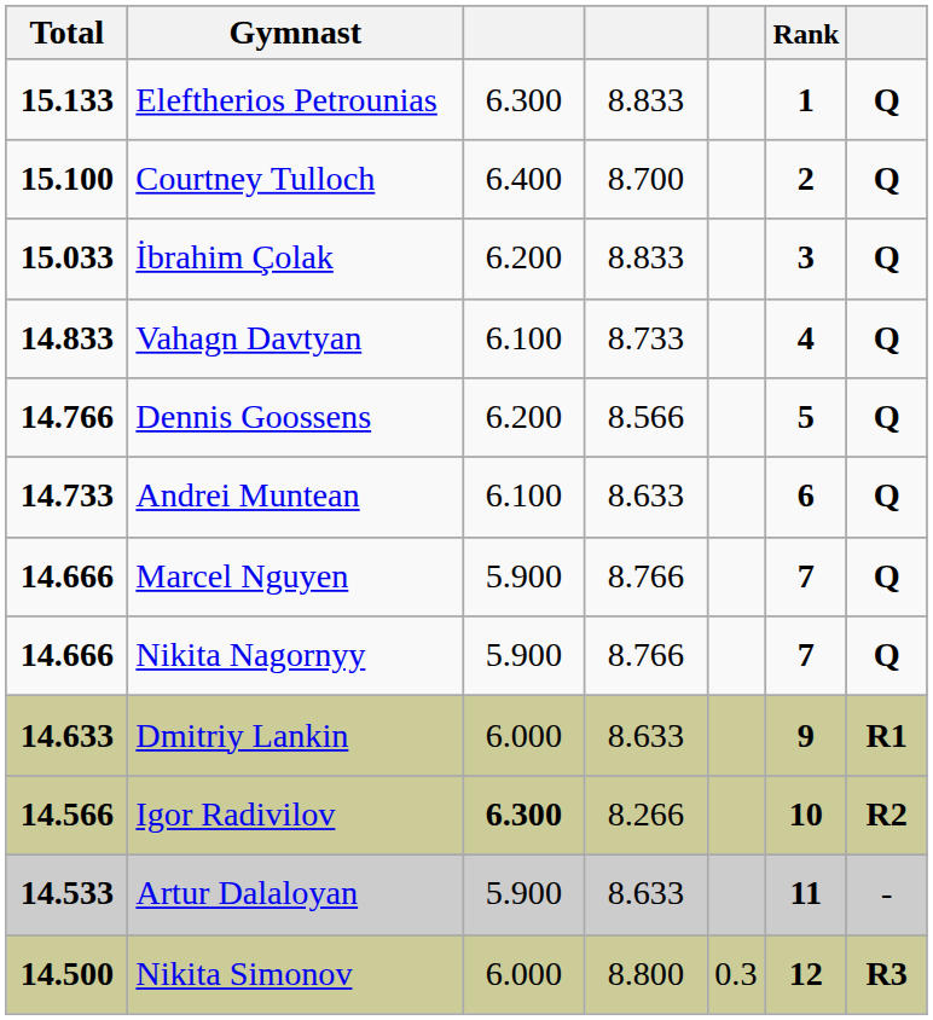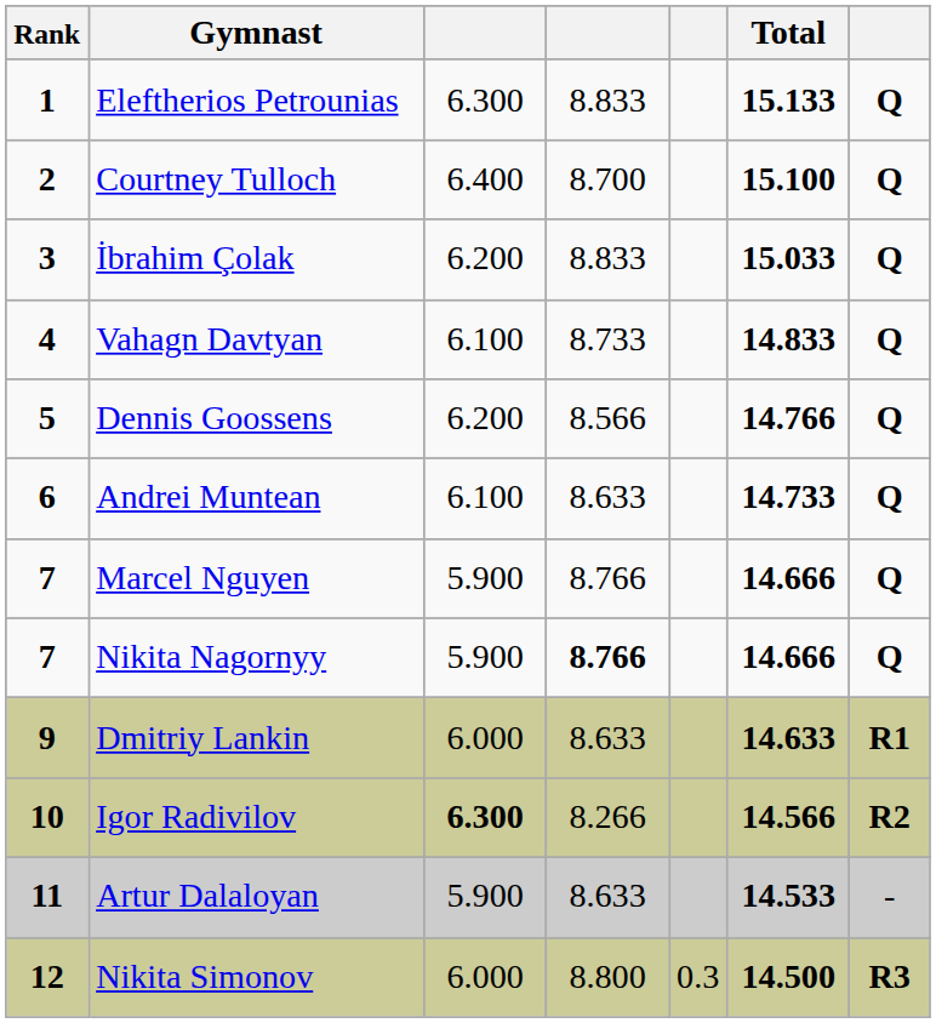columns swapped: Rank <-> Total
Nikita Nagornyy | column 4: normal -> bold
